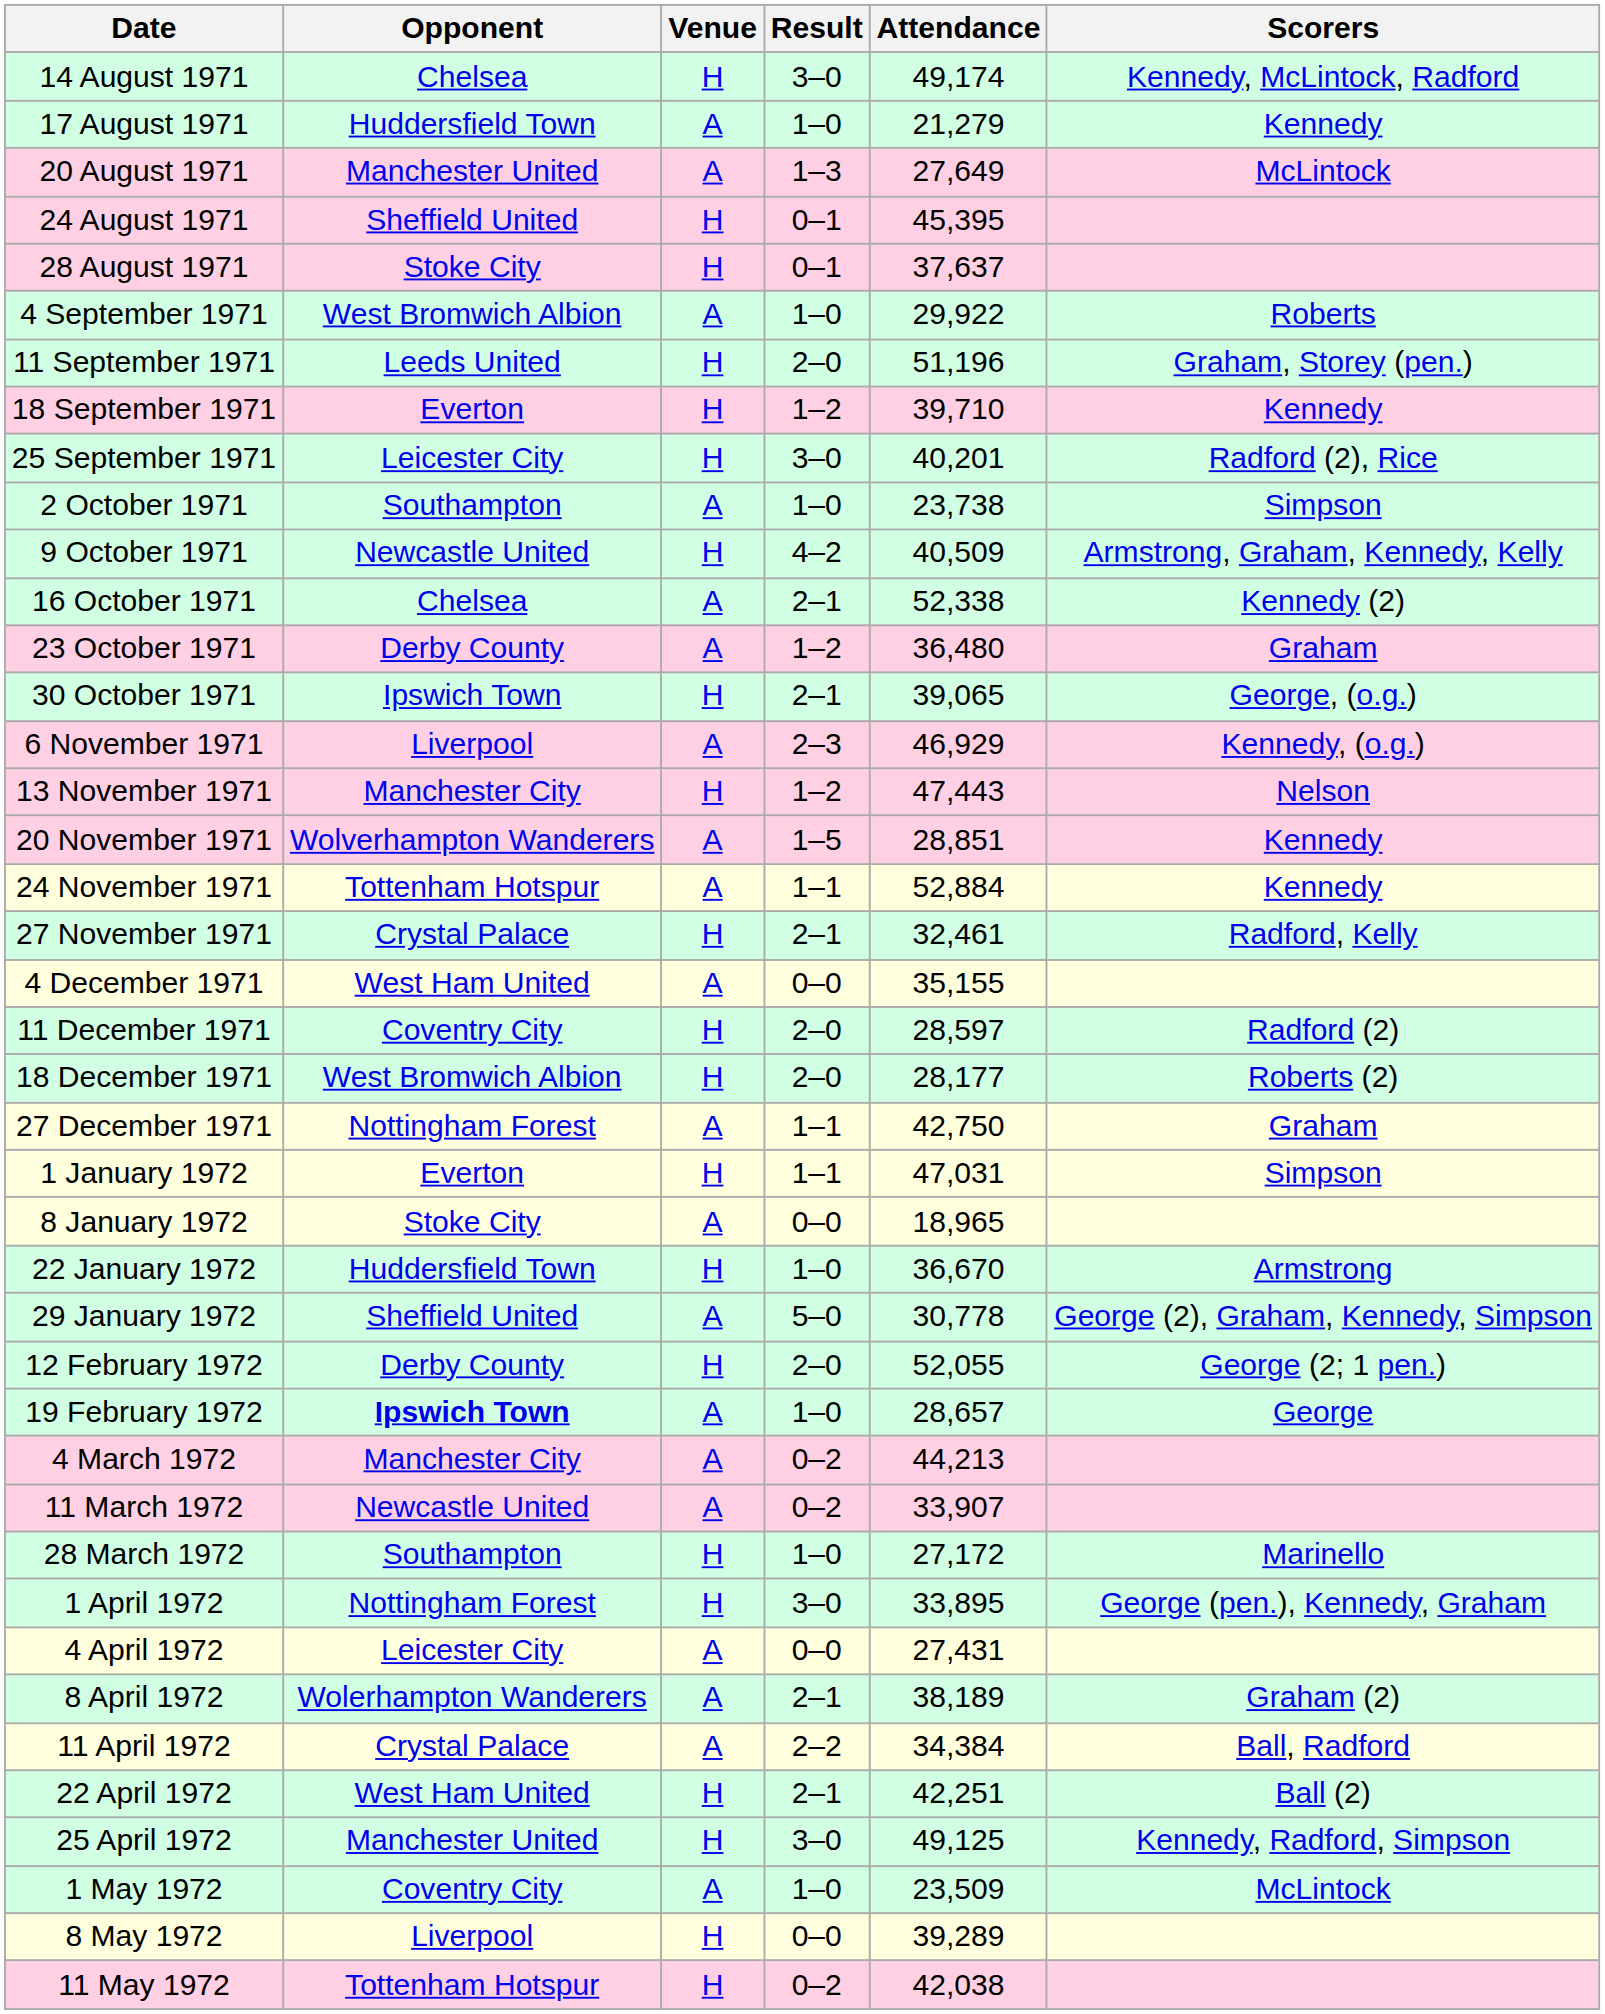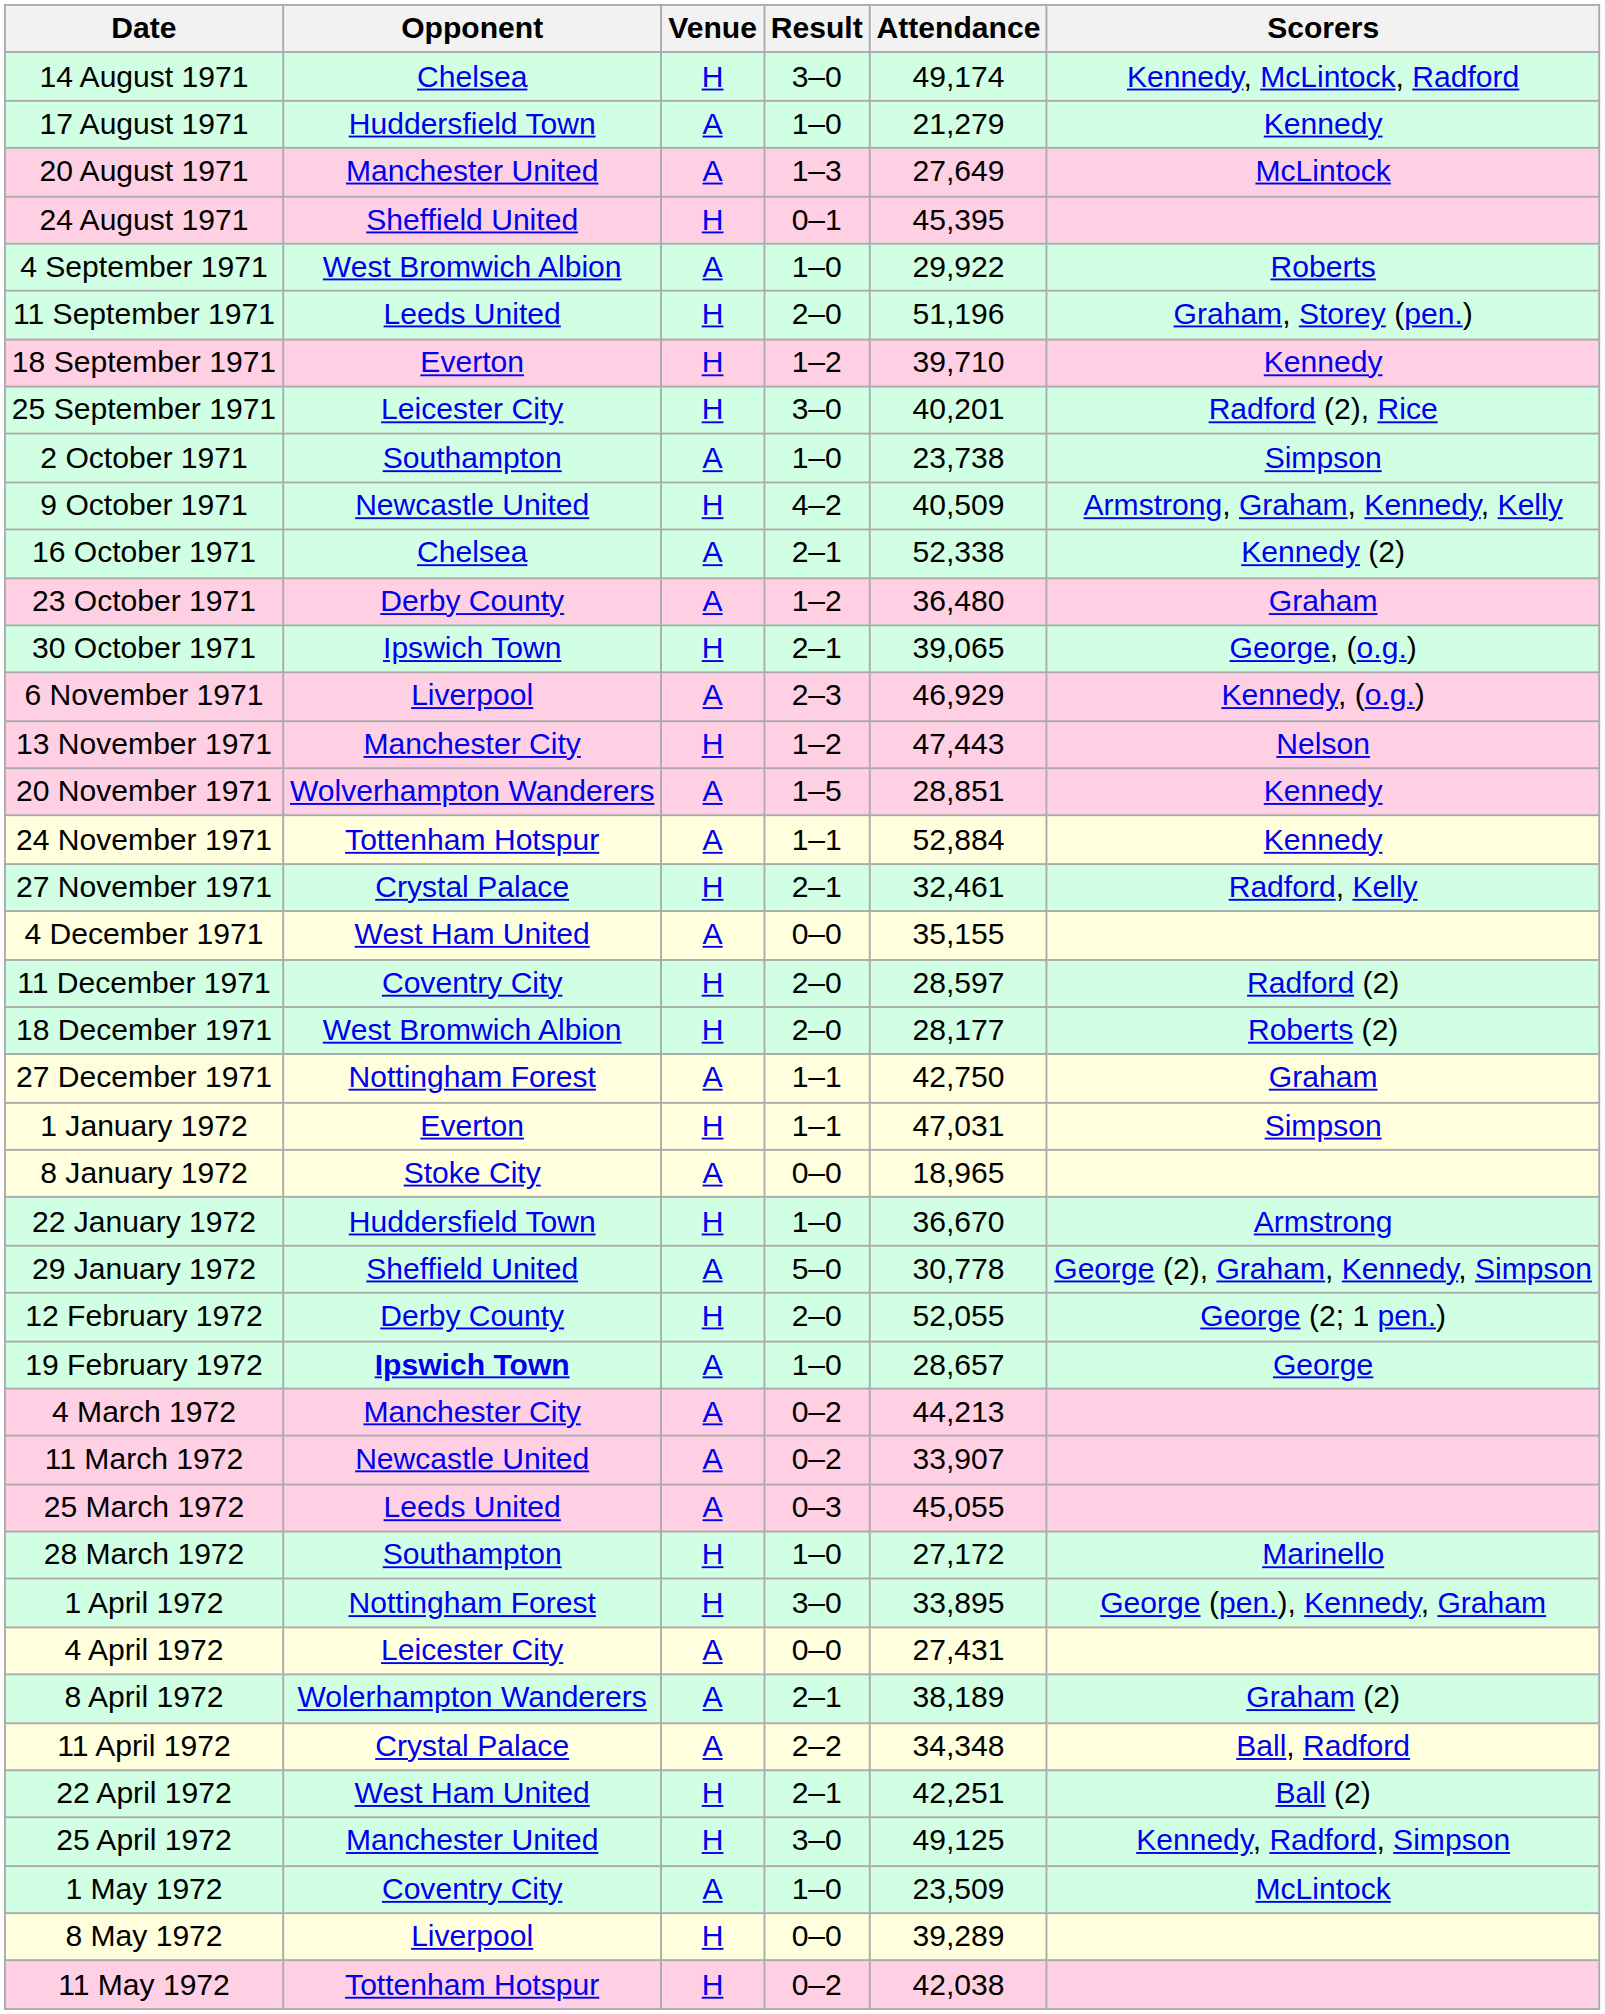- row: 28 August 1971 | Stoke City | H | 0–1 | 37,637
+ row: 25 March 1972 | Leeds United | A | 0–3 | 45,055
11 April 1972 | Attendance: 34,384 -> 34,348
